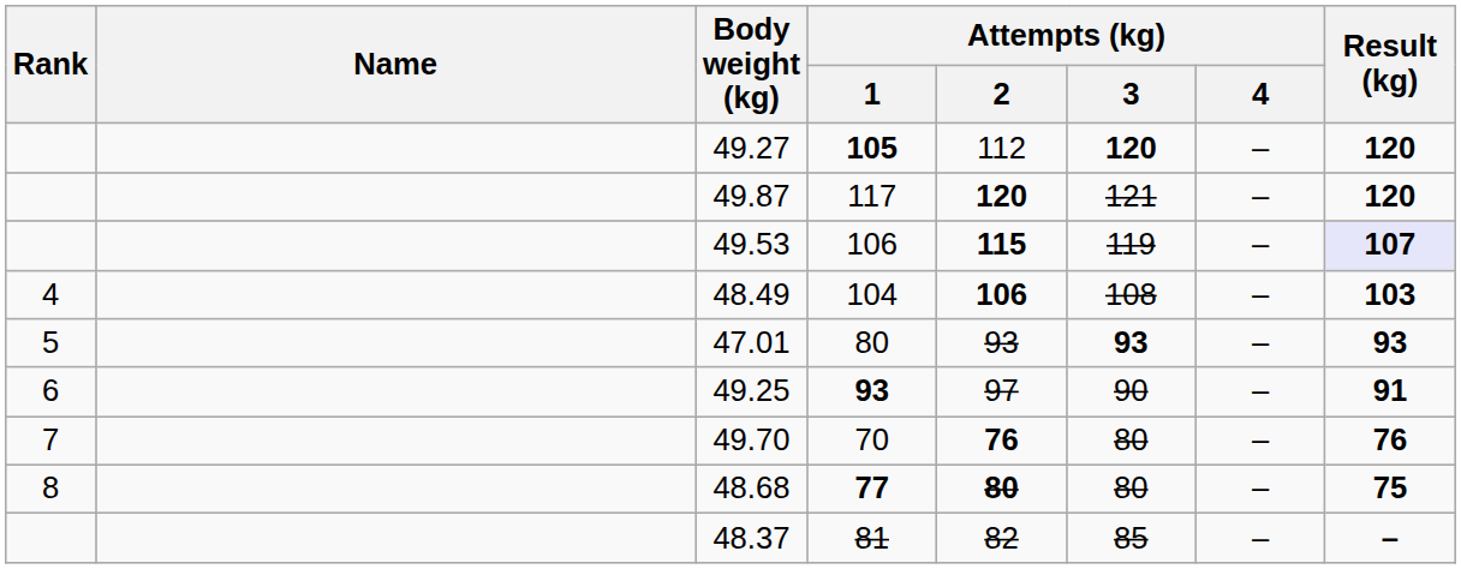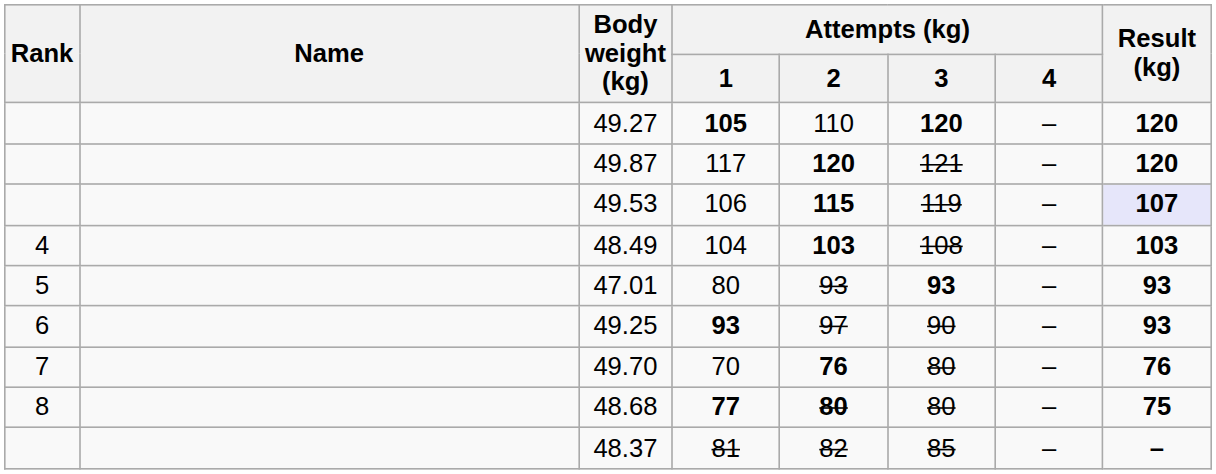49.27 | Attempts (kg) / 2: 112 -> 110
48.49 | Attempts (kg) / 2: 106 -> 103
49.25 | Result (kg): 91 -> 93
